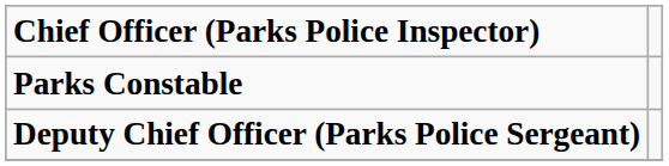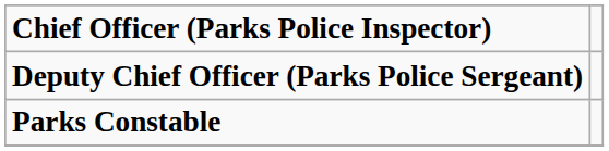rows swapped: Deputy Chief Officer (Parks Police Sergeant) <-> Parks Constable
